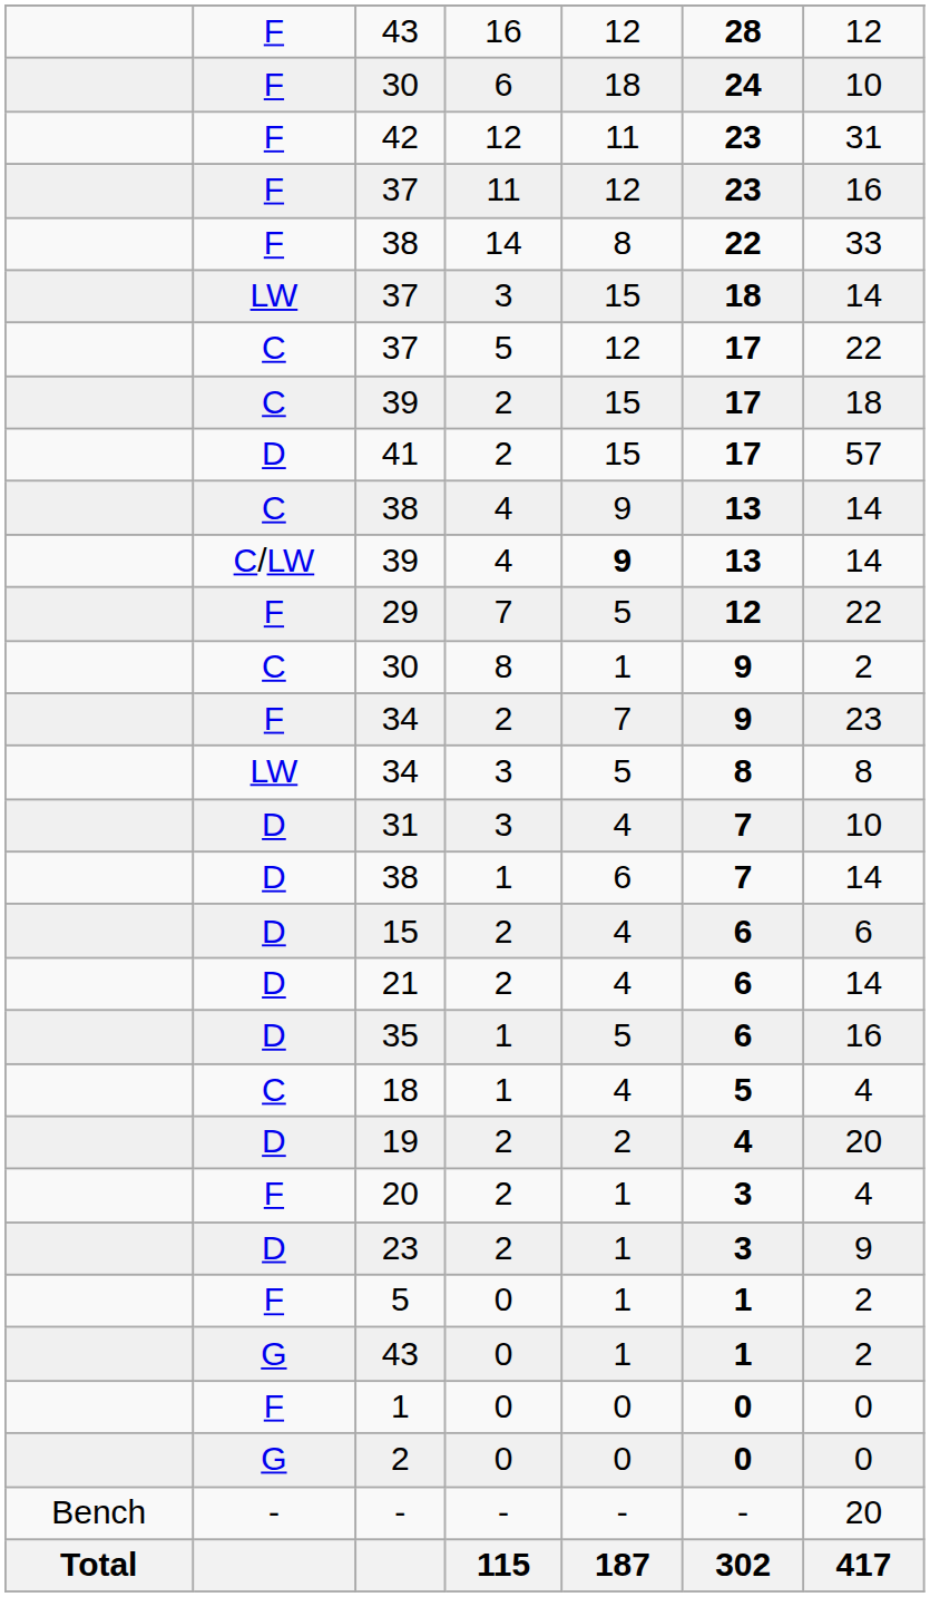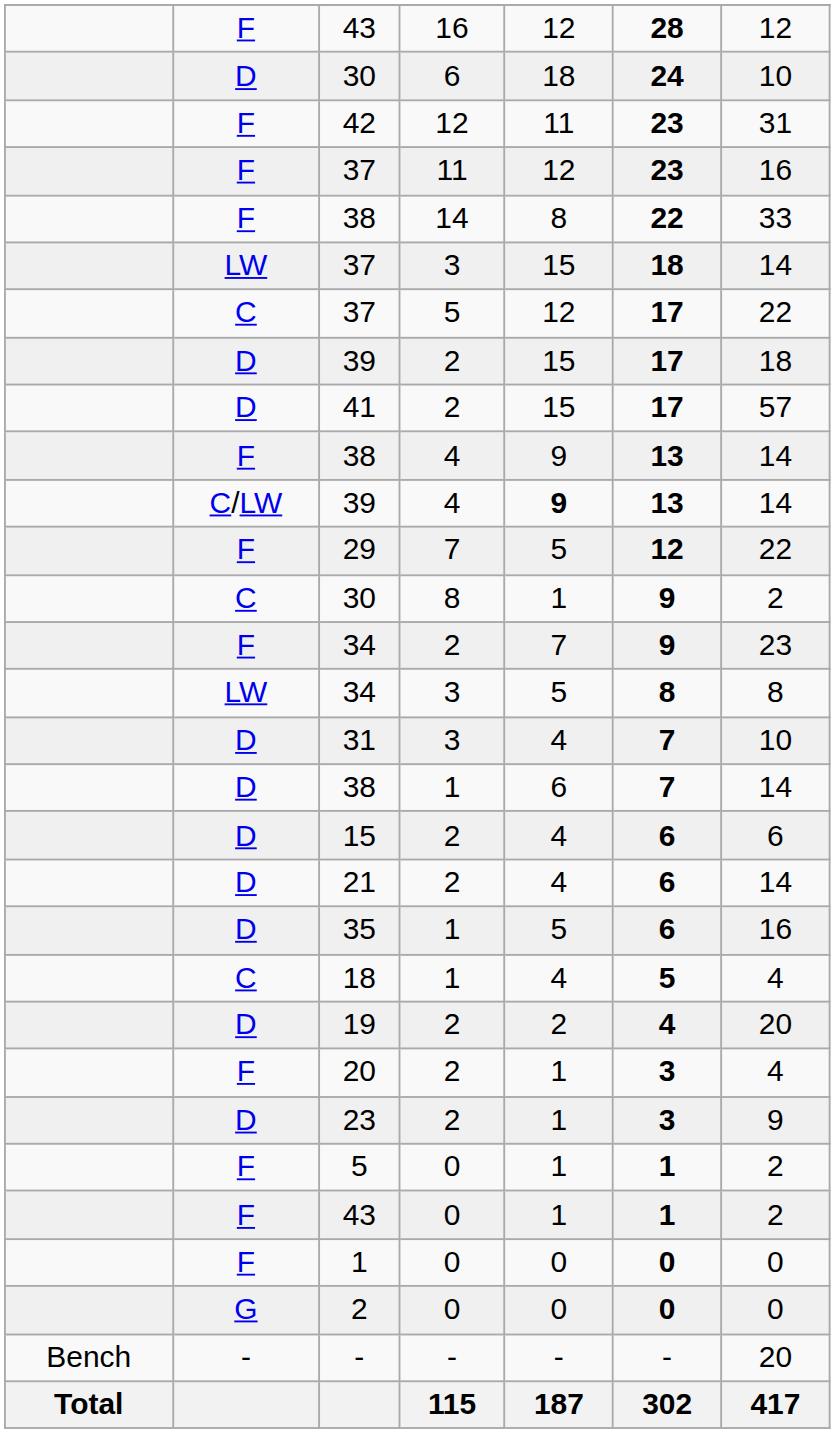30 / 6 | column 2: F -> D
39 / 2 | column 2: C -> D
38 / 4 | column 2: C -> F
43 / 0 | column 2: G -> F
